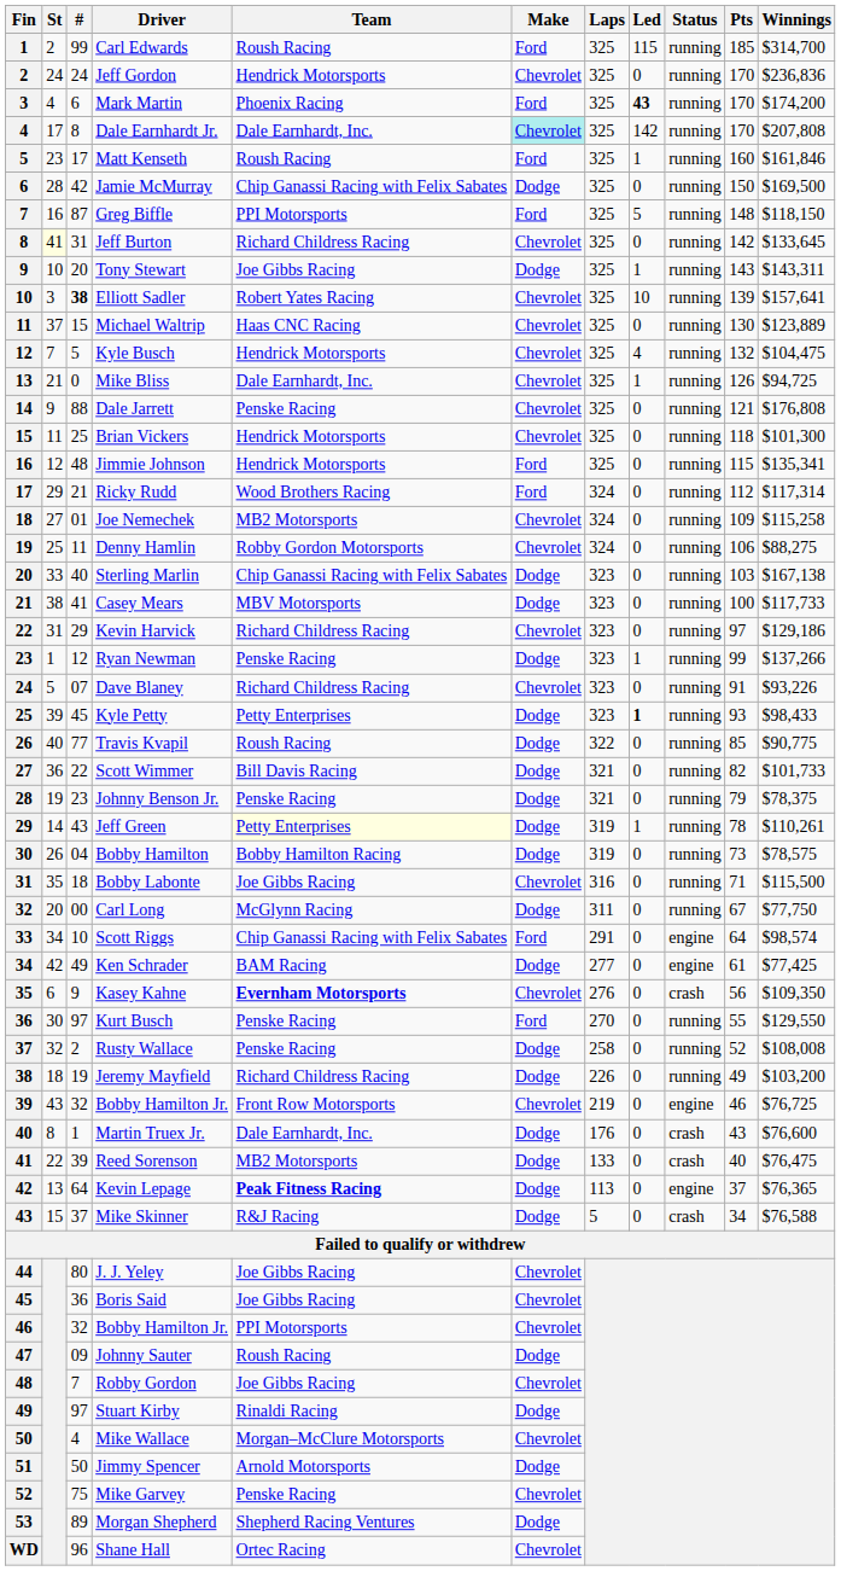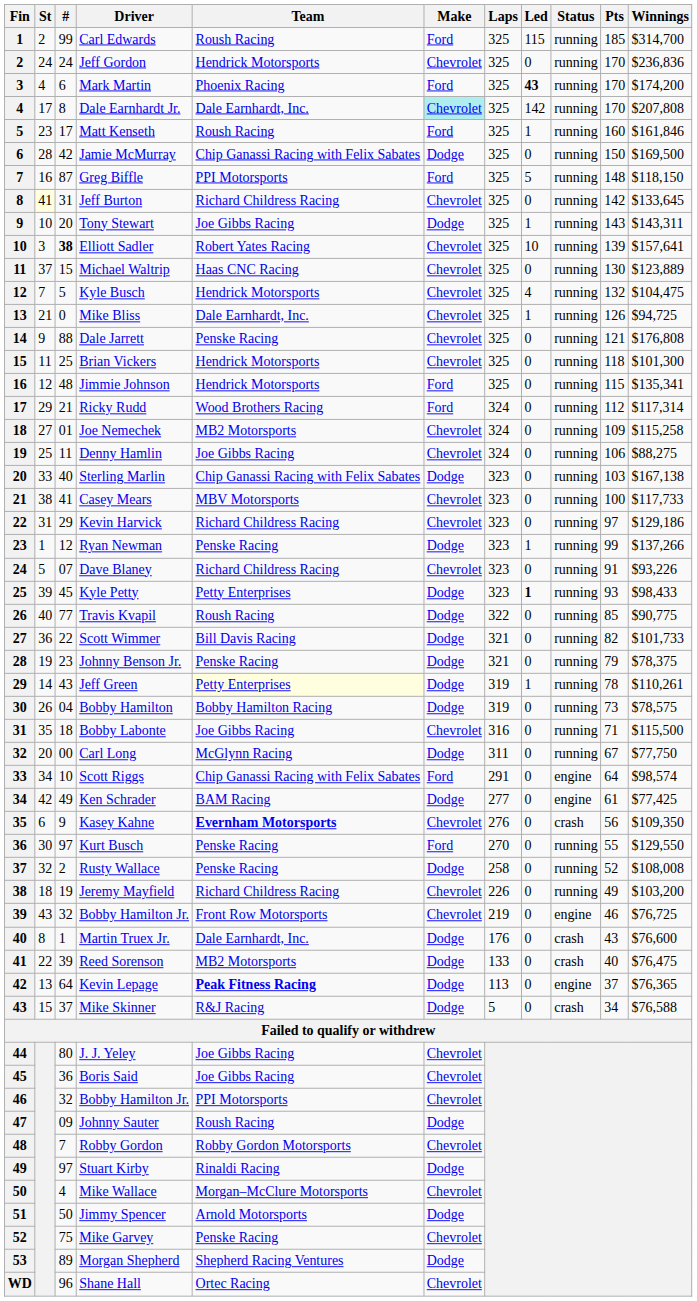Denny Hamlin | Team: Robby Gordon Motorsports -> Joe Gibbs Racing
Casey Mears | Make: Dodge -> Chevrolet
Jeremy Mayfield | Make: Dodge -> Chevrolet
Robby Gordon | Team: Joe Gibbs Racing -> Robby Gordon Motorsports
